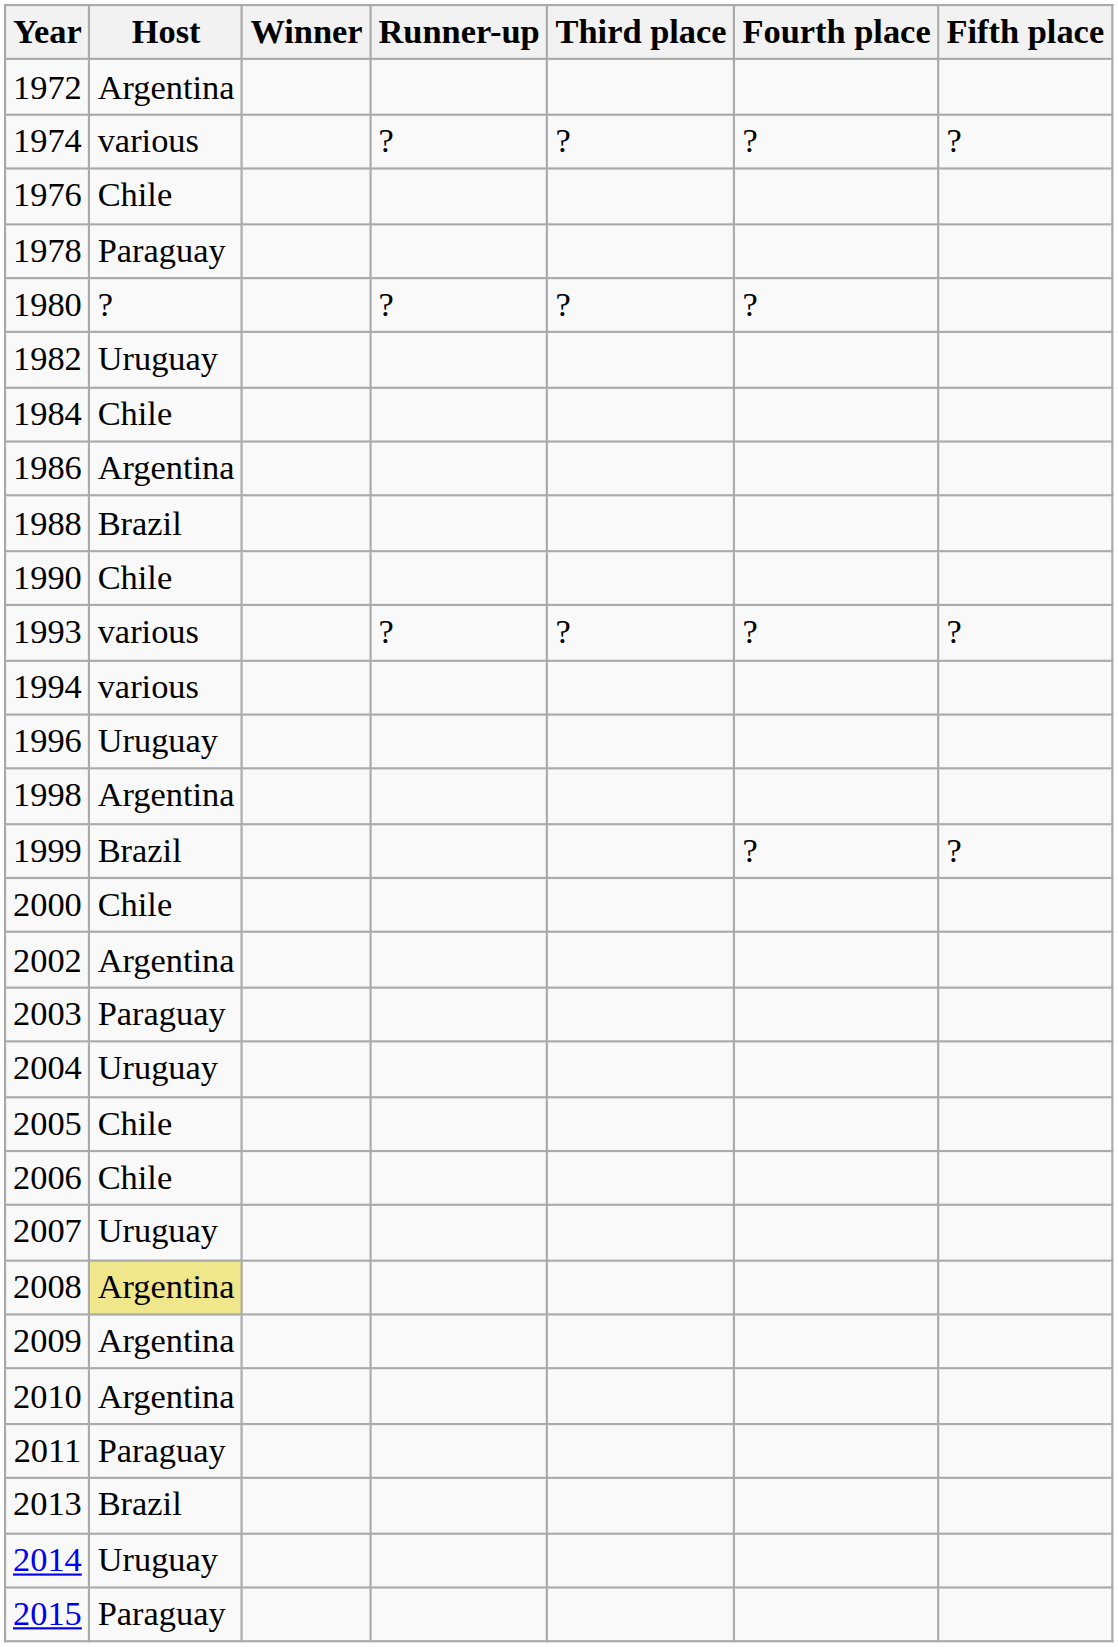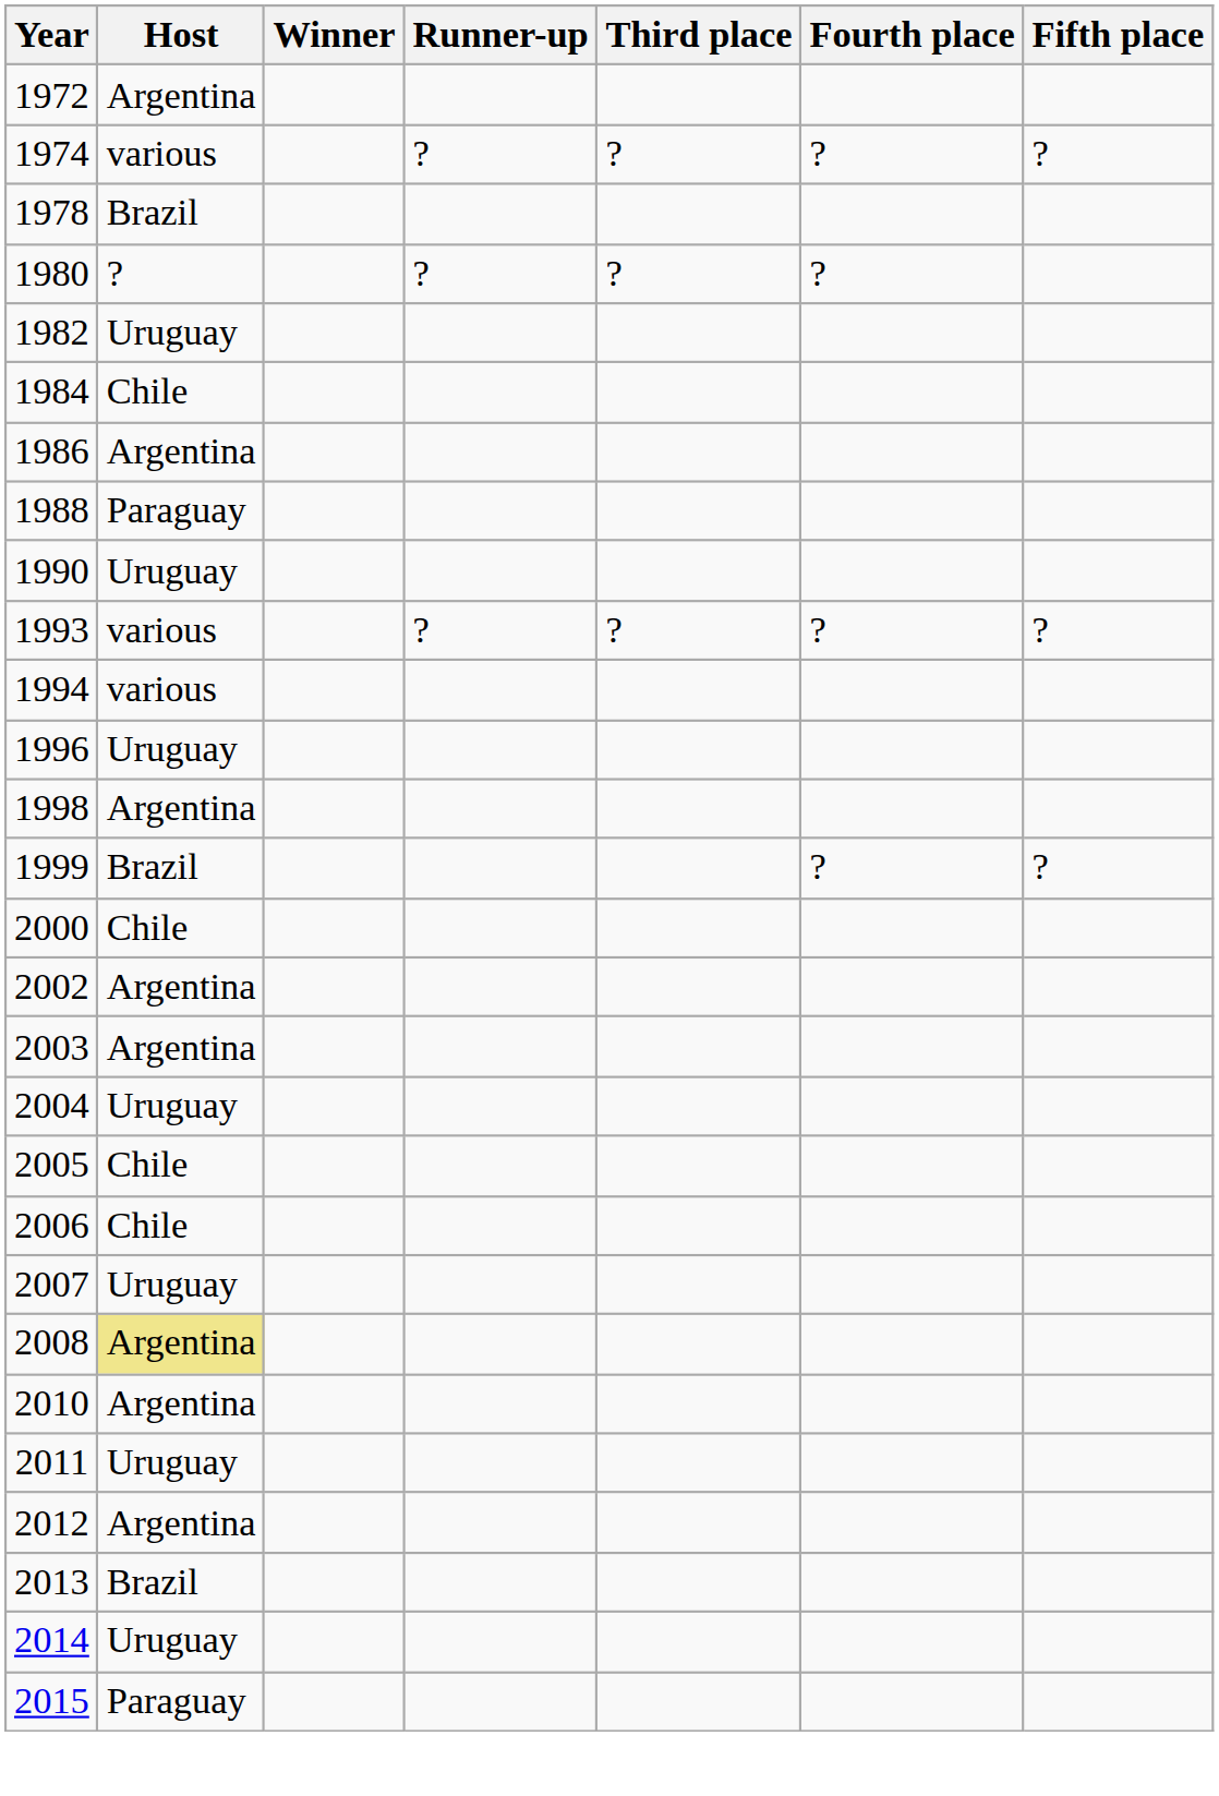- row: 1976 | Chile
1978 | Host: Paraguay -> Brazil
1988 | Host: Brazil -> Paraguay
1990 | Host: Chile -> Uruguay
2003 | Host: Paraguay -> Argentina
- row: 2009 | Argentina
2011 | Host: Paraguay -> Uruguay
+ row: 2012 | Argentina
